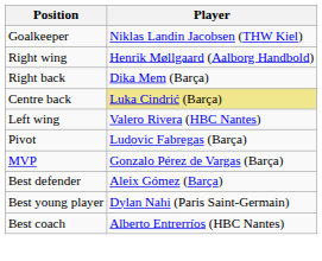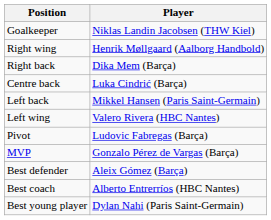Centre back | Player: khaki background -> no background
+ row: Left back | Mikkel Hansen (Paris Saint-Germain)
rows swapped: Best young player <-> Best coach
